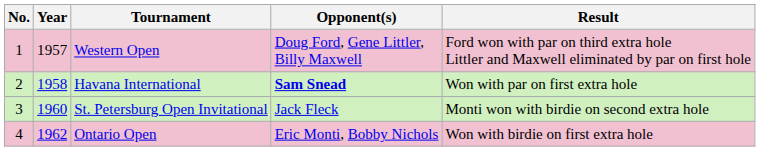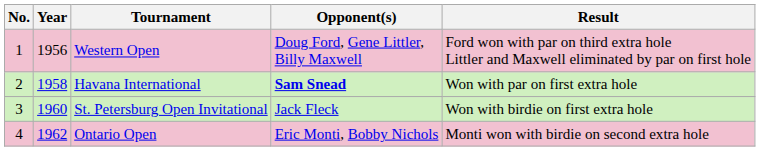Western Open | Year: 1957 -> 1956
St. Petersburg Open Invitational | Result: Monti won with birdie on second extra hole -> Won with birdie on first extra hole
Ontario Open | Result: Won with birdie on first extra hole -> Monti won with birdie on second extra hole
